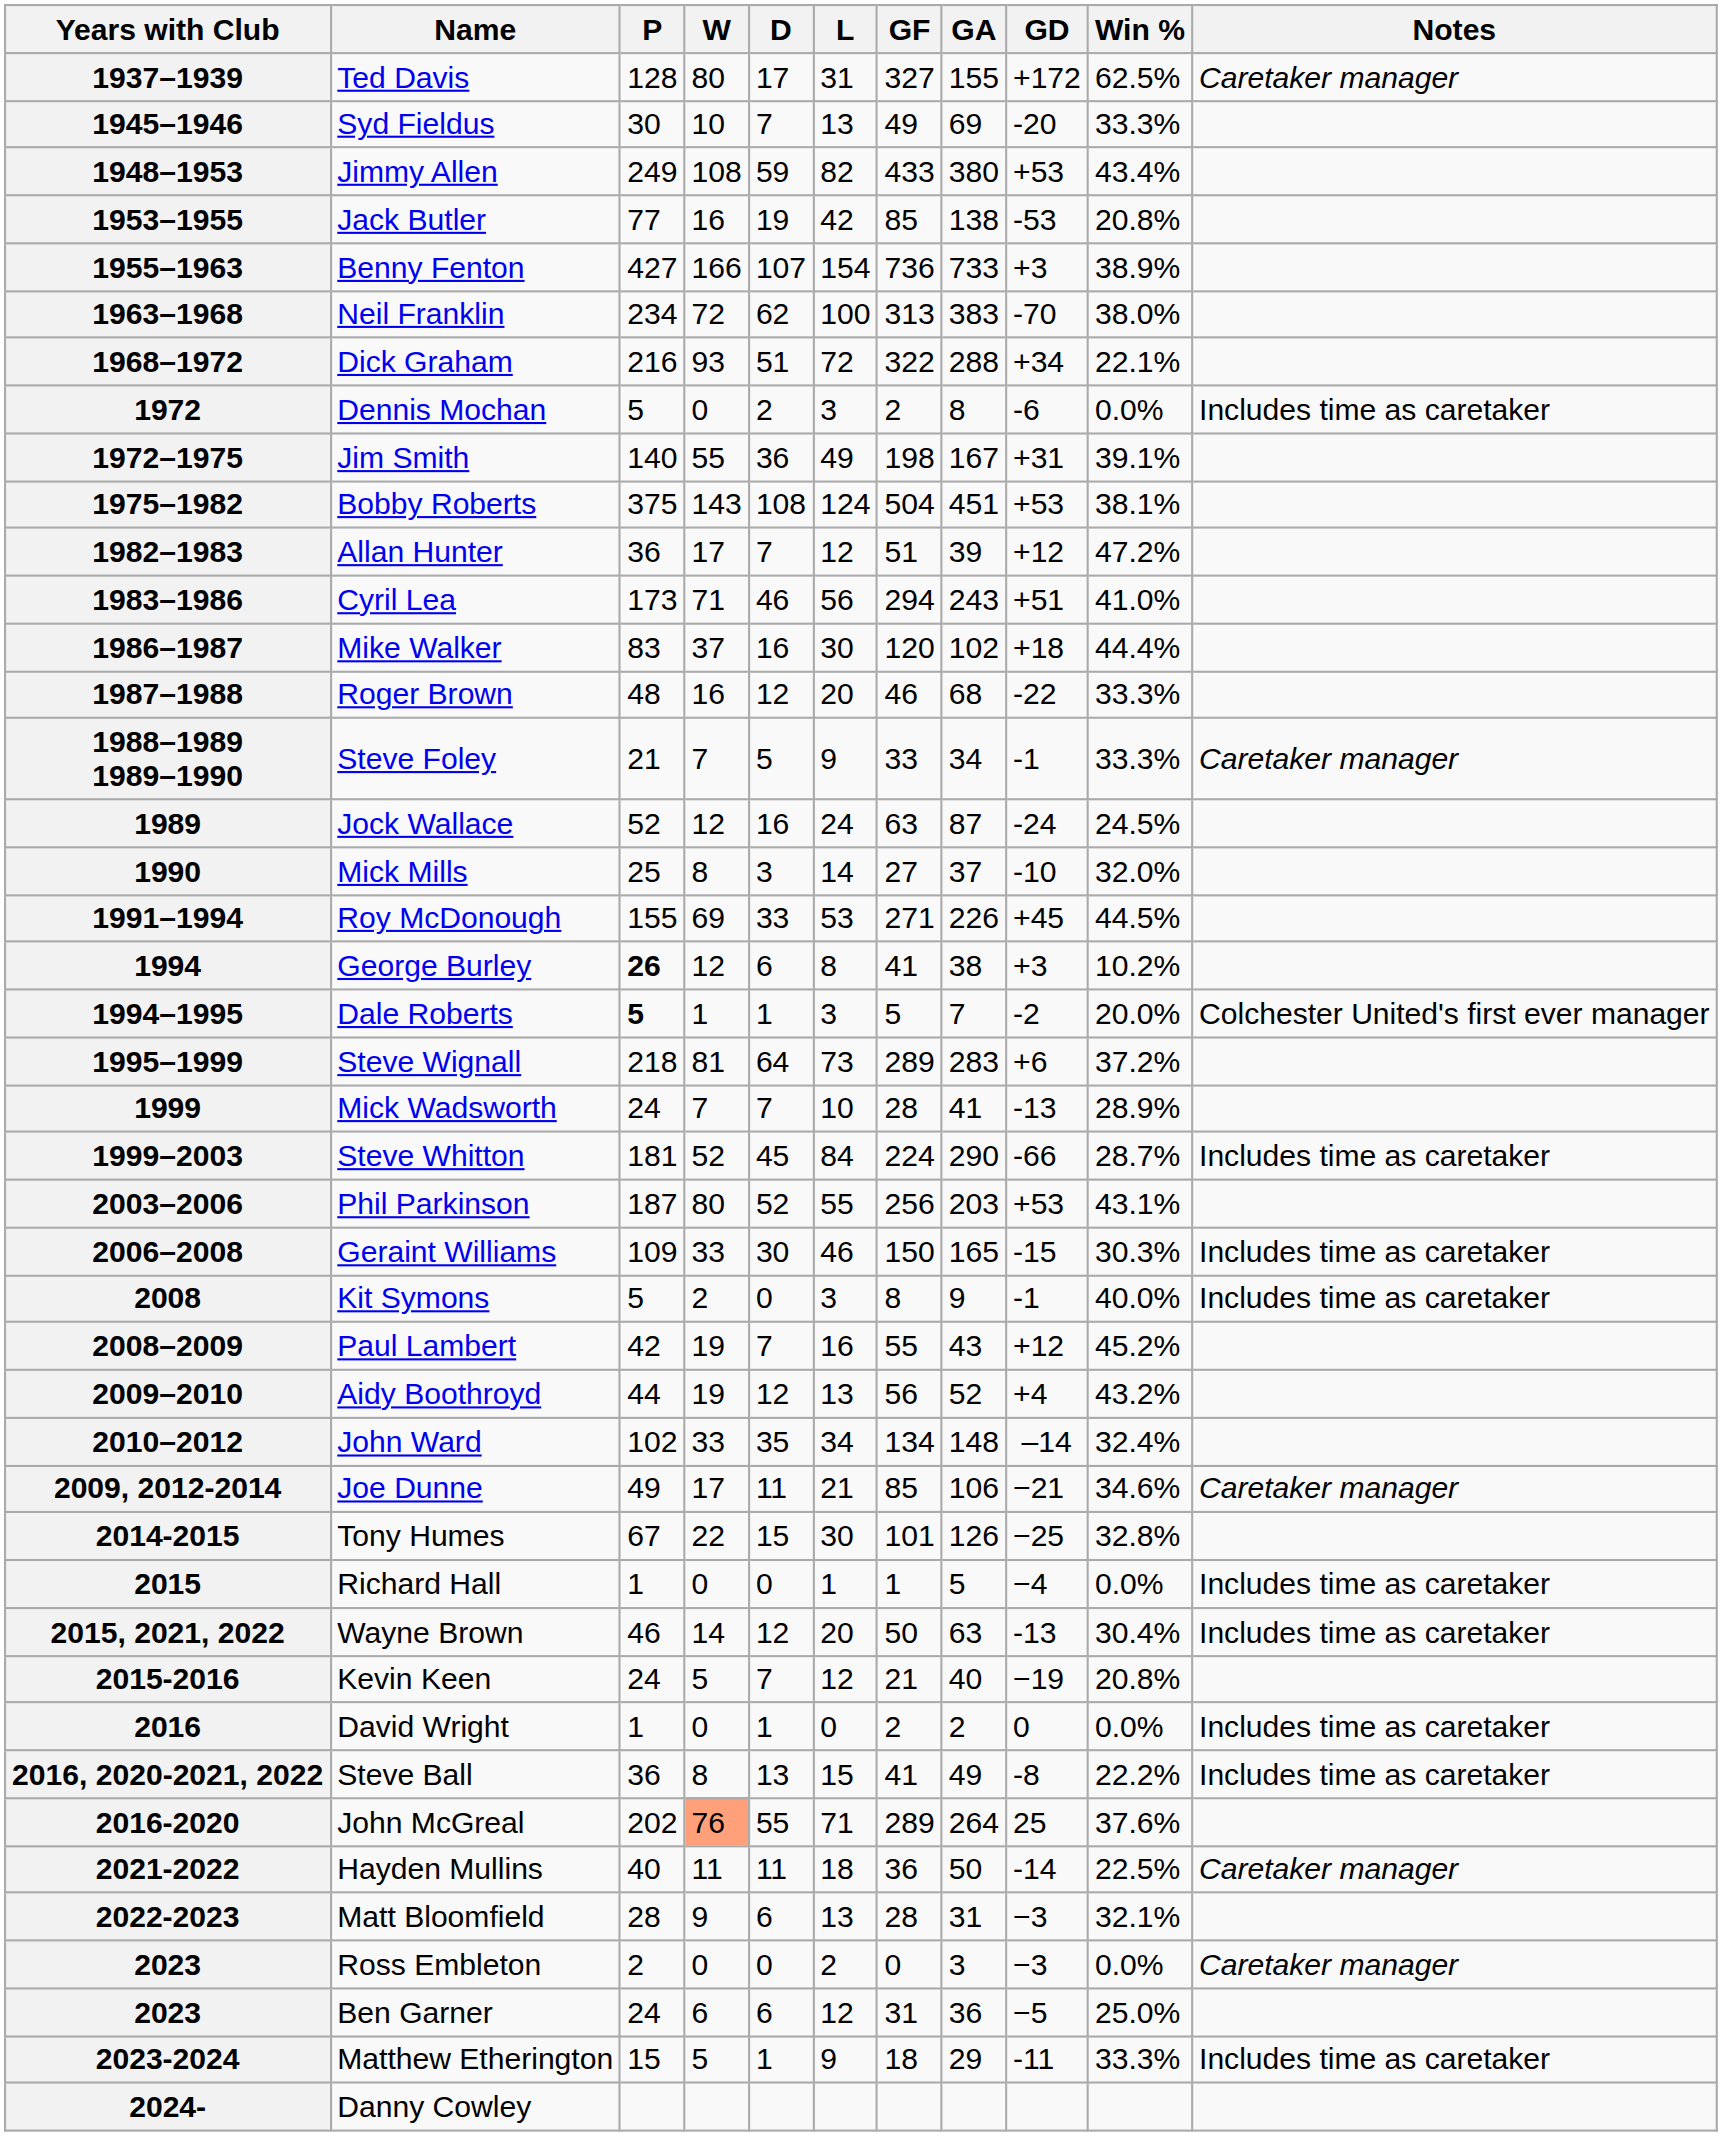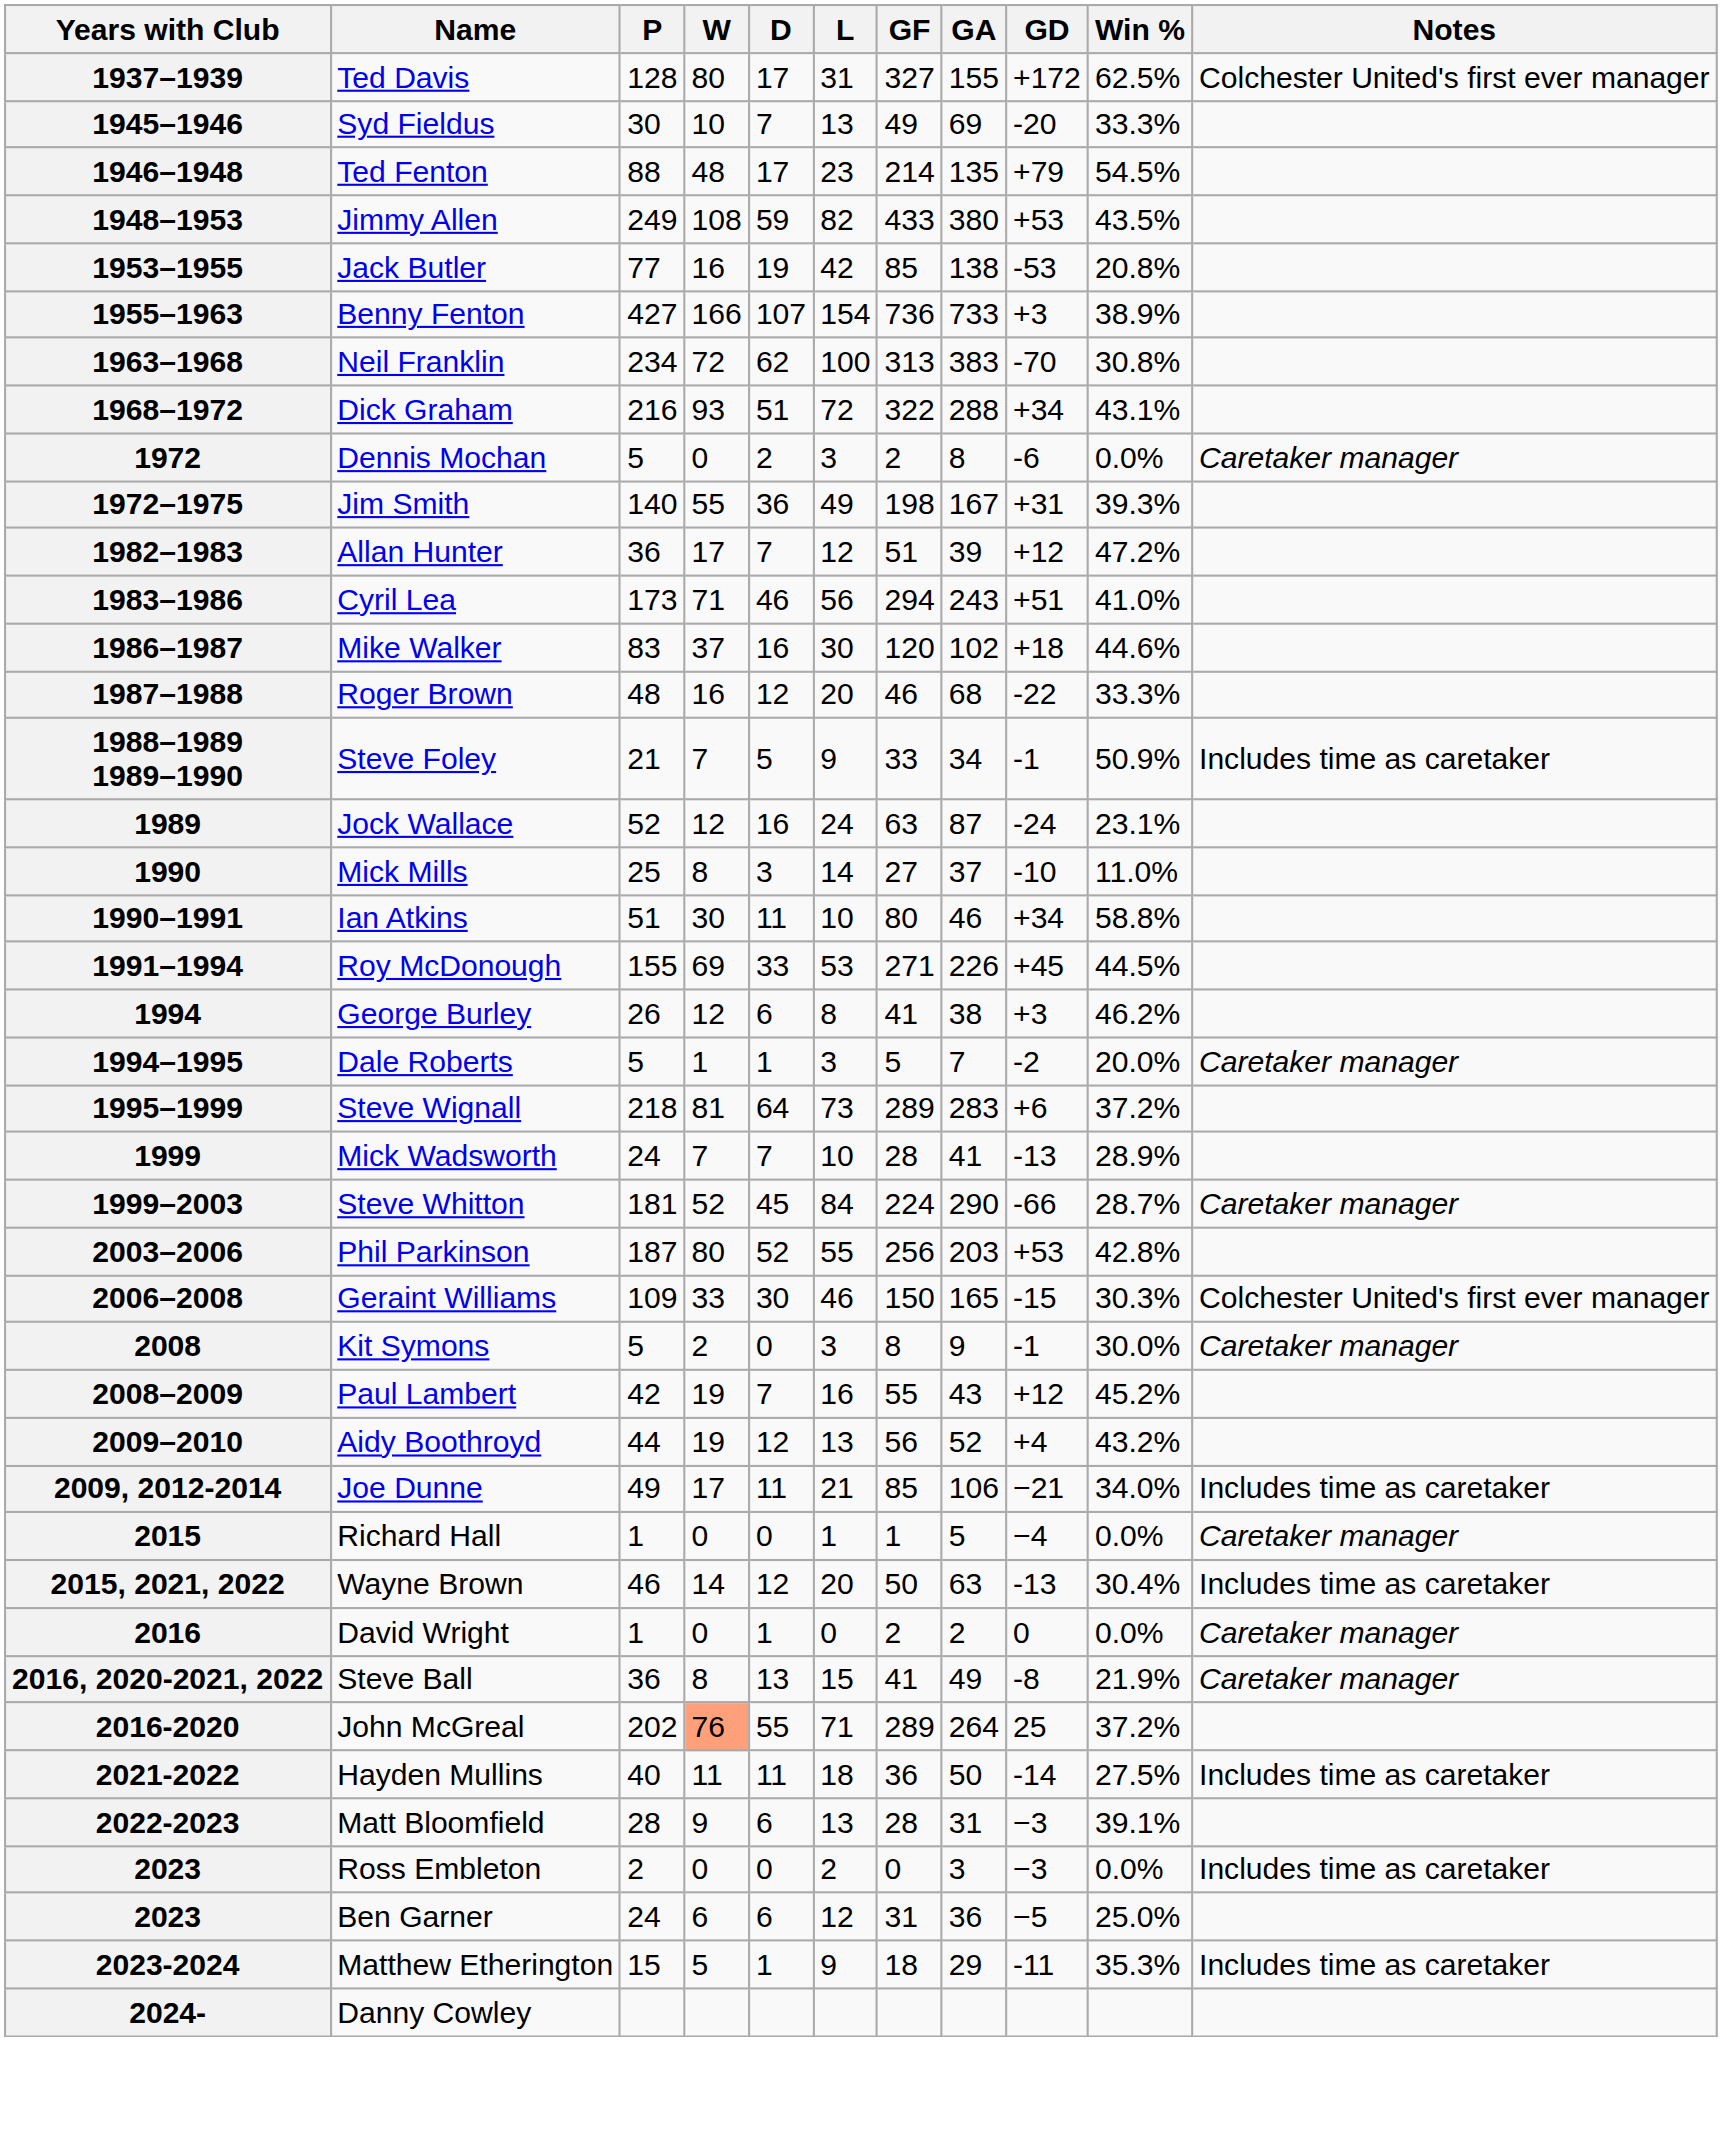1937–1939 | Notes: Caretaker manager -> Colchester United's first ever manager
+ row: 1946–1948 | Ted Fenton | 88 | 48 | 17 | 23 | 214 | 135 | +79 | 54.5%
1948–1953 | Win %: 43.4% -> 43.5%
1963–1968 | Win %: 38.0% -> 30.8%
1968–1972 | Win %: 22.1% -> 43.1%
1972 | Notes: Includes time as caretaker -> Caretaker manager
1972–1975 | Win %: 39.1% -> 39.3%
- row: 1975–1982 | Bobby Roberts | 375 | 143 | 108 | 124 | 504 | 451 | +53 | 38.1%
1986–1987 | Win %: 44.4% -> 44.6%
1988–1989 1989–1990 | Win %: 33.3% -> 50.9%
1988–1989 1989–1990 | Notes: Caretaker manager -> Includes time as caretaker
1989 | Win %: 24.5% -> 23.1%
1990 | Win %: 32.0% -> 11.0%
+ row: 1990–1991 | Ian Atkins | 51 | 30 | 11 | 10 | 80 | 46 | +34 | 58.8%
1994 | P: bold -> normal
1994 | Win %: 10.2% -> 46.2%
1994–1995 | P: bold -> normal
1994–1995 | Notes: Colchester United's first ever manager -> Caretaker manager
1999–2003 | Notes: Includes time as caretaker -> Caretaker manager
2003–2006 | Win %: 43.1% -> 42.8%
2006–2008 | Notes: Includes time as caretaker -> Colchester United's first ever manager
2008 | Win %: 40.0% -> 30.0%
2008 | Notes: Includes time as caretaker -> Caretaker manager
- row: 2010–2012 | John Ward | 102 | 33 | 35 | 34 | 134 | 148 | –14 | 32.4%
2009, 2012-2014 | Win %: 34.6% -> 34.0%
2009, 2012-2014 | Notes: Caretaker manager -> Includes time as caretaker
- row: 2014-2015 | Tony Humes | 67 | 22 | 15 | 30 | 101 | 126 | −25 | 32.8%
2015 | Notes: Includes time as caretaker -> Caretaker manager
- row: 2015-2016 | Kevin Keen | 24 | 5 | 7 | 12 | 21 | 40 | −19 | 20.8%
2016 | Notes: Includes time as caretaker -> Caretaker manager
2016, 2020-2021, 2022 | Win %: 22.2% -> 21.9%
2016, 2020-2021, 2022 | Notes: Includes time as caretaker -> Caretaker manager
2016-2020 | Win %: 37.6% -> 37.2%
2021-2022 | Win %: 22.5% -> 27.5%
2021-2022 | Notes: Caretaker manager -> Includes time as caretaker
2022-2023 | Win %: 32.1% -> 39.1%
2023 / Ross Embleton | Notes: Caretaker manager -> Includes time as caretaker
2023-2024 | Win %: 33.3% -> 35.3%
